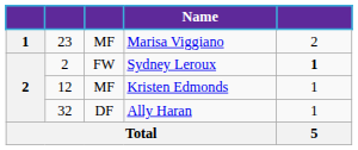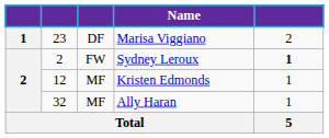Marisa Viggiano | column 3: MF -> DF
Ally Haran | column 3: DF -> MF
